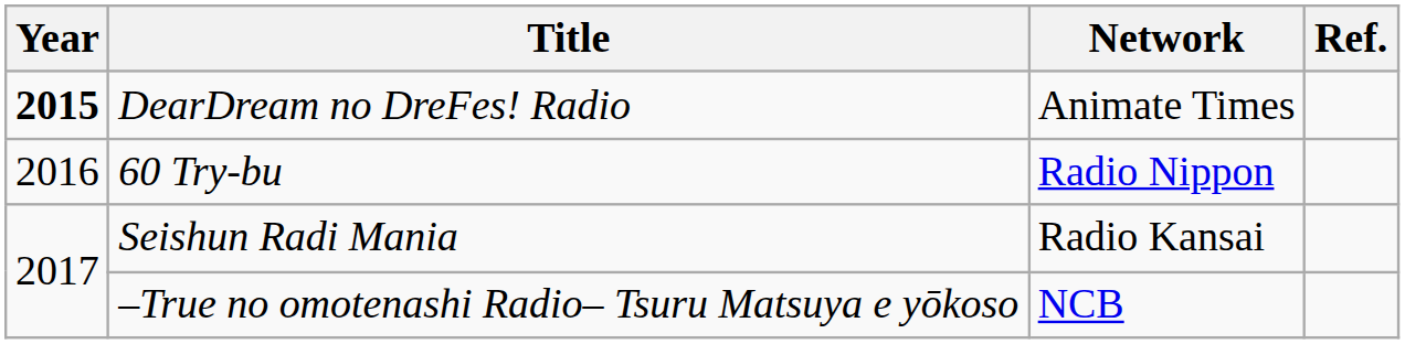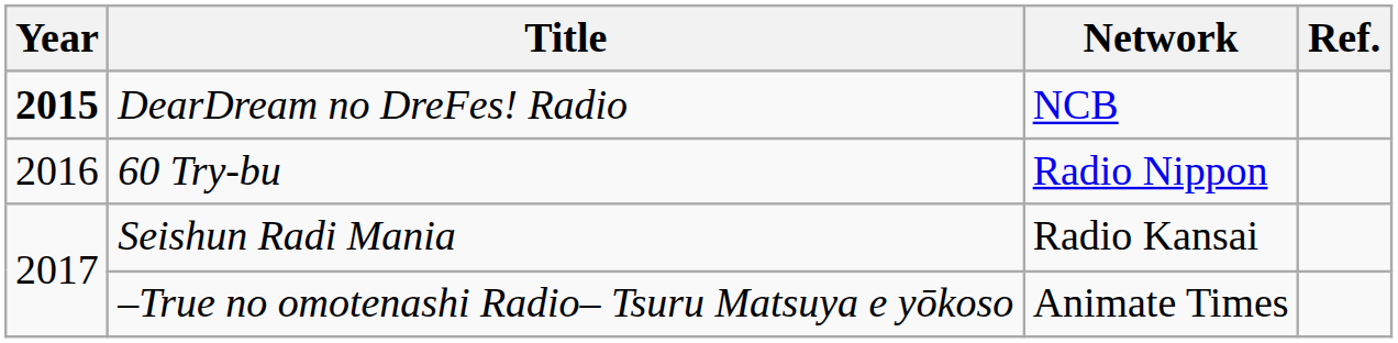DearDream no DreFes! Radio | Network: Animate Times -> NCB
–True no omotenashi Radio– Tsuru Matsuya e yōkoso | Network: NCB -> Animate Times
